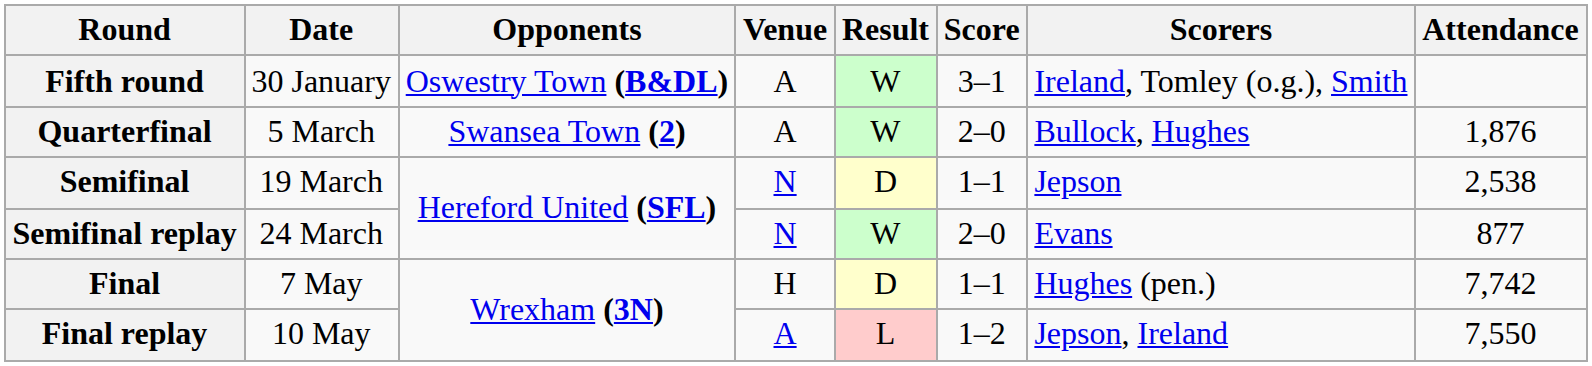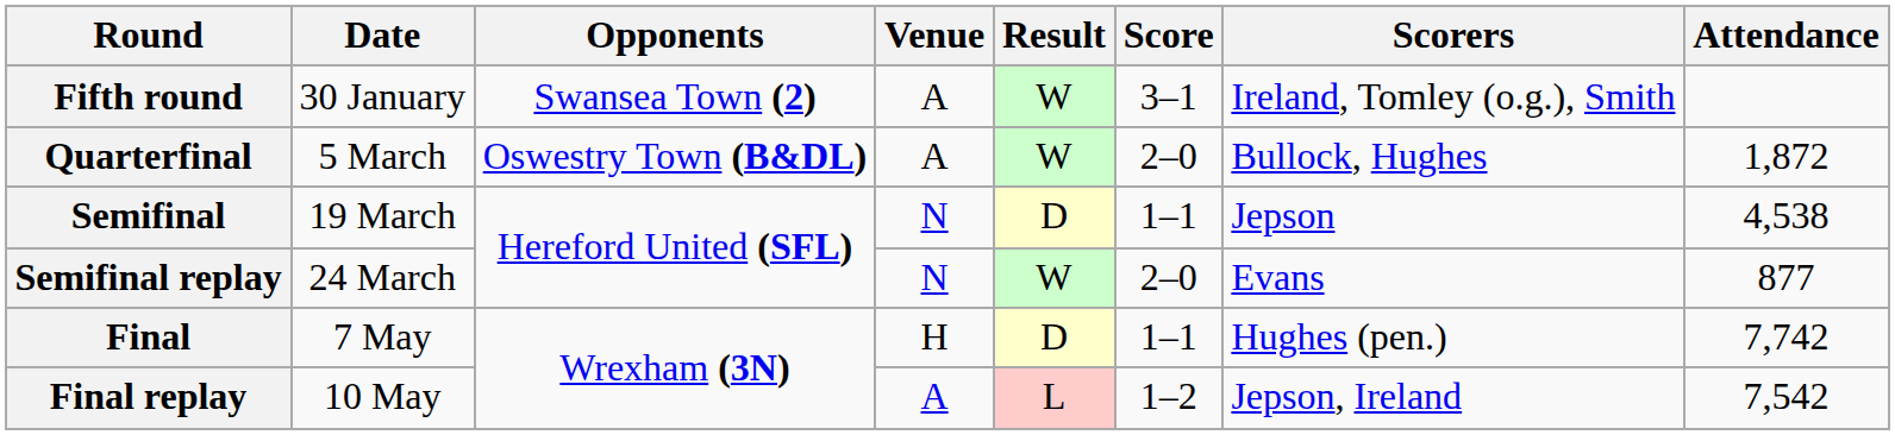Fifth round | Opponents: Oswestry Town (B&DL) -> Swansea Town (2)
Quarterfinal | Opponents: Swansea Town (2) -> Oswestry Town (B&DL)
Quarterfinal | Attendance: 1,876 -> 1,872
Semifinal | Attendance: 2,538 -> 4,538
Final replay | Attendance: 7,550 -> 7,542
